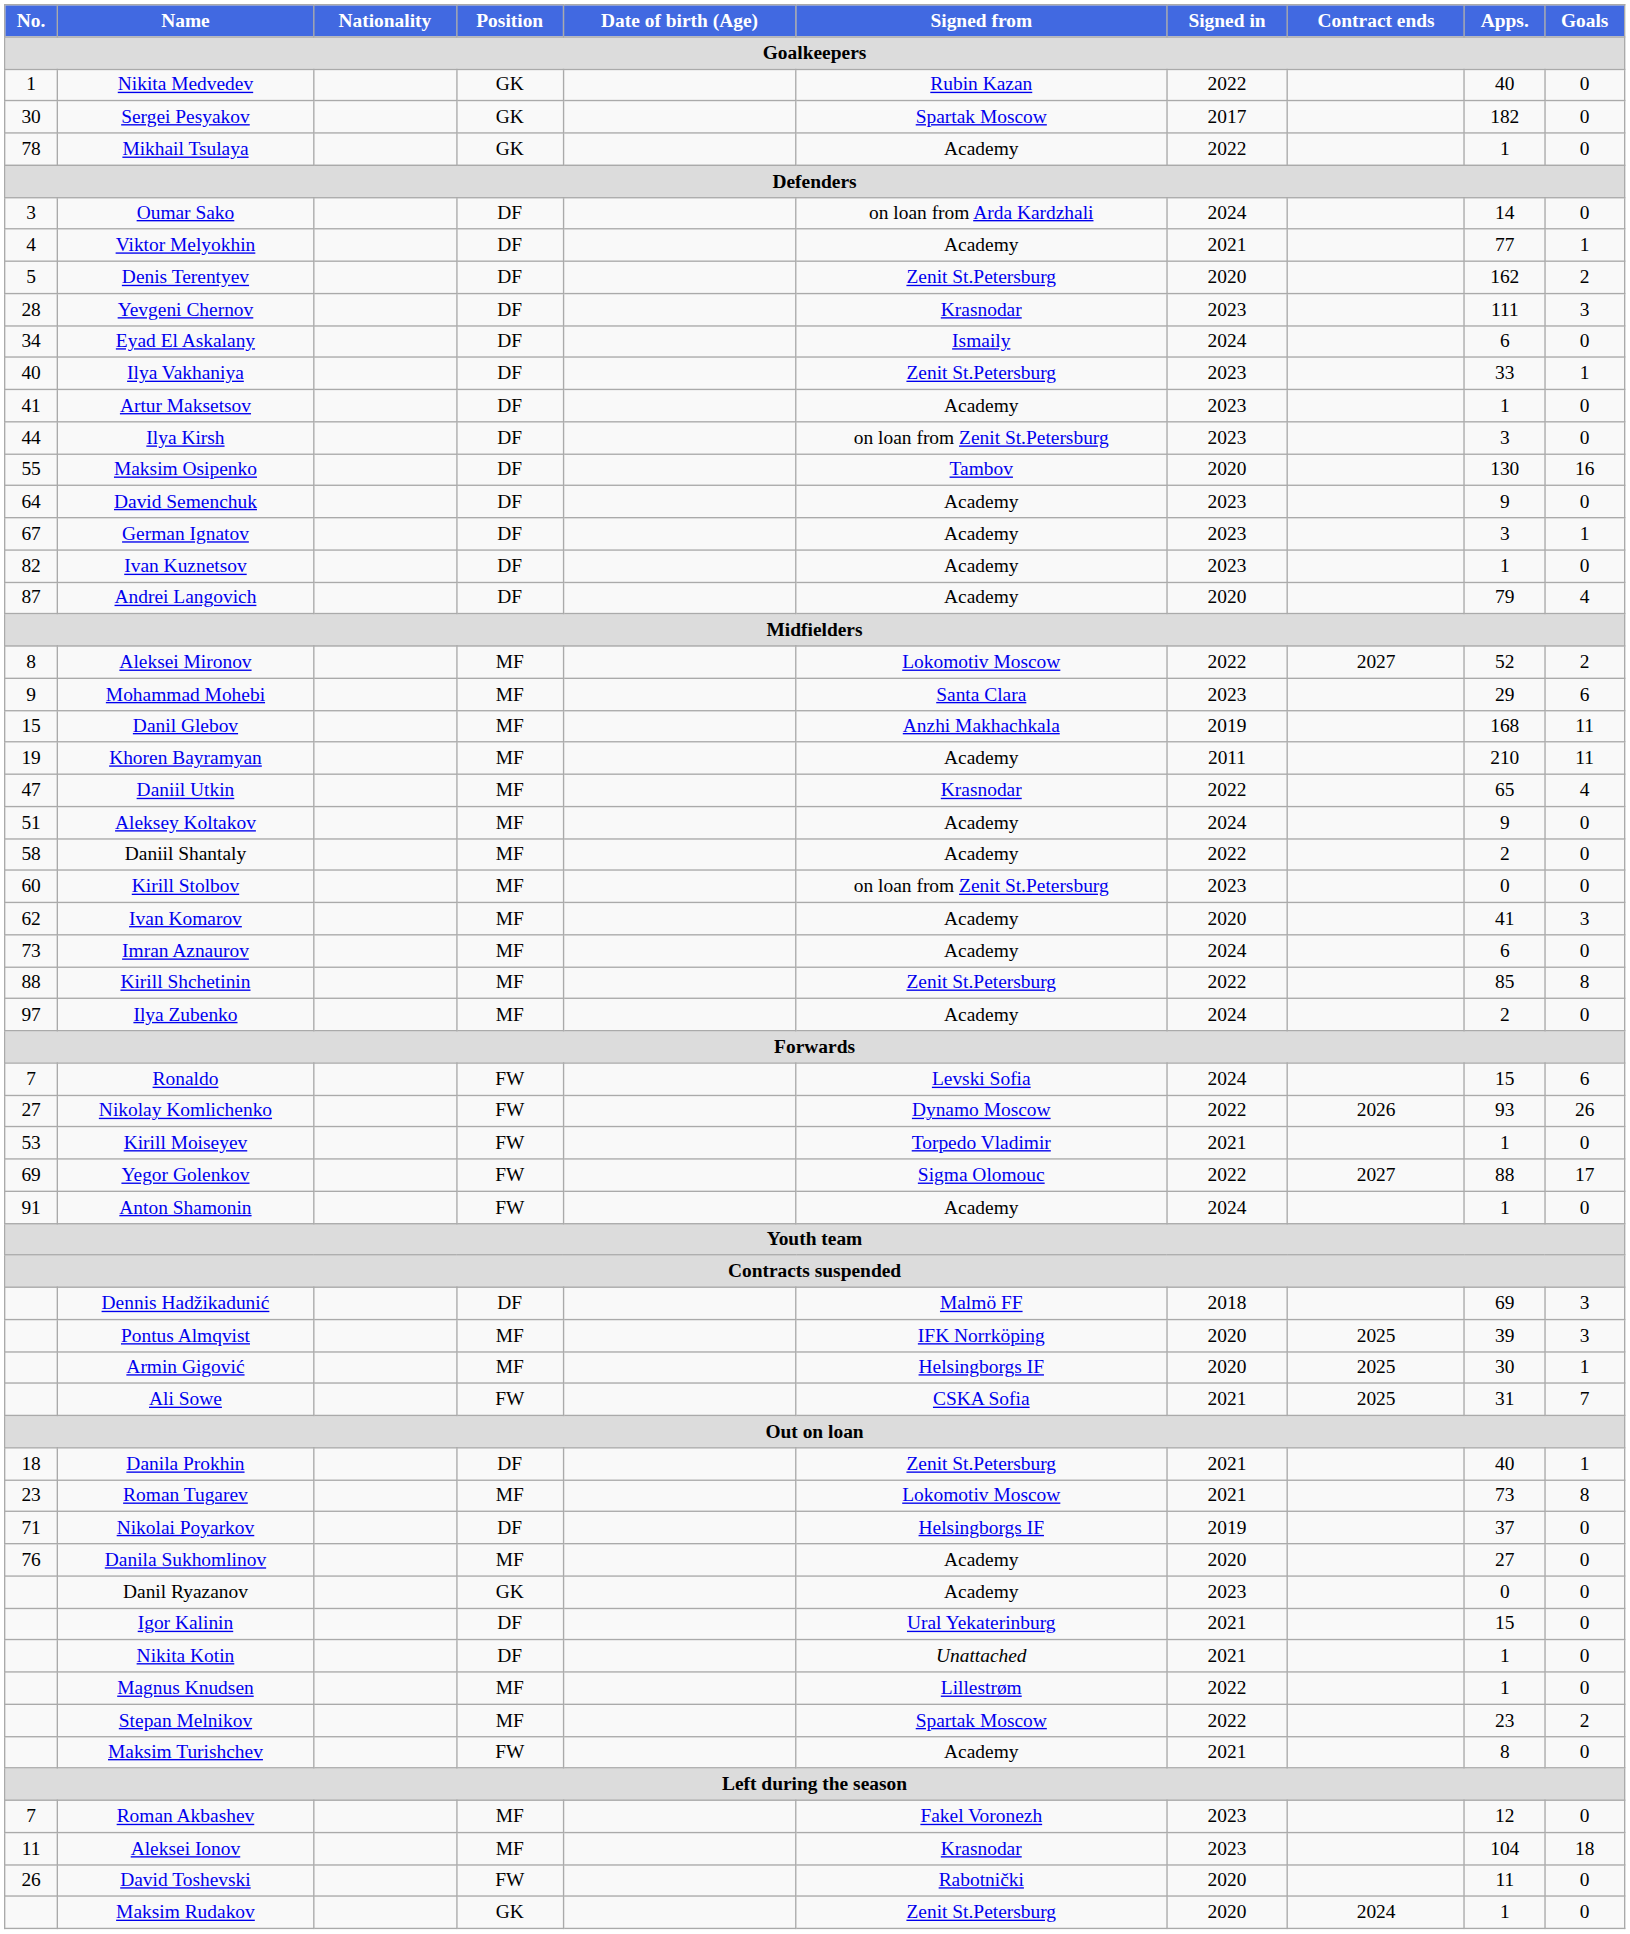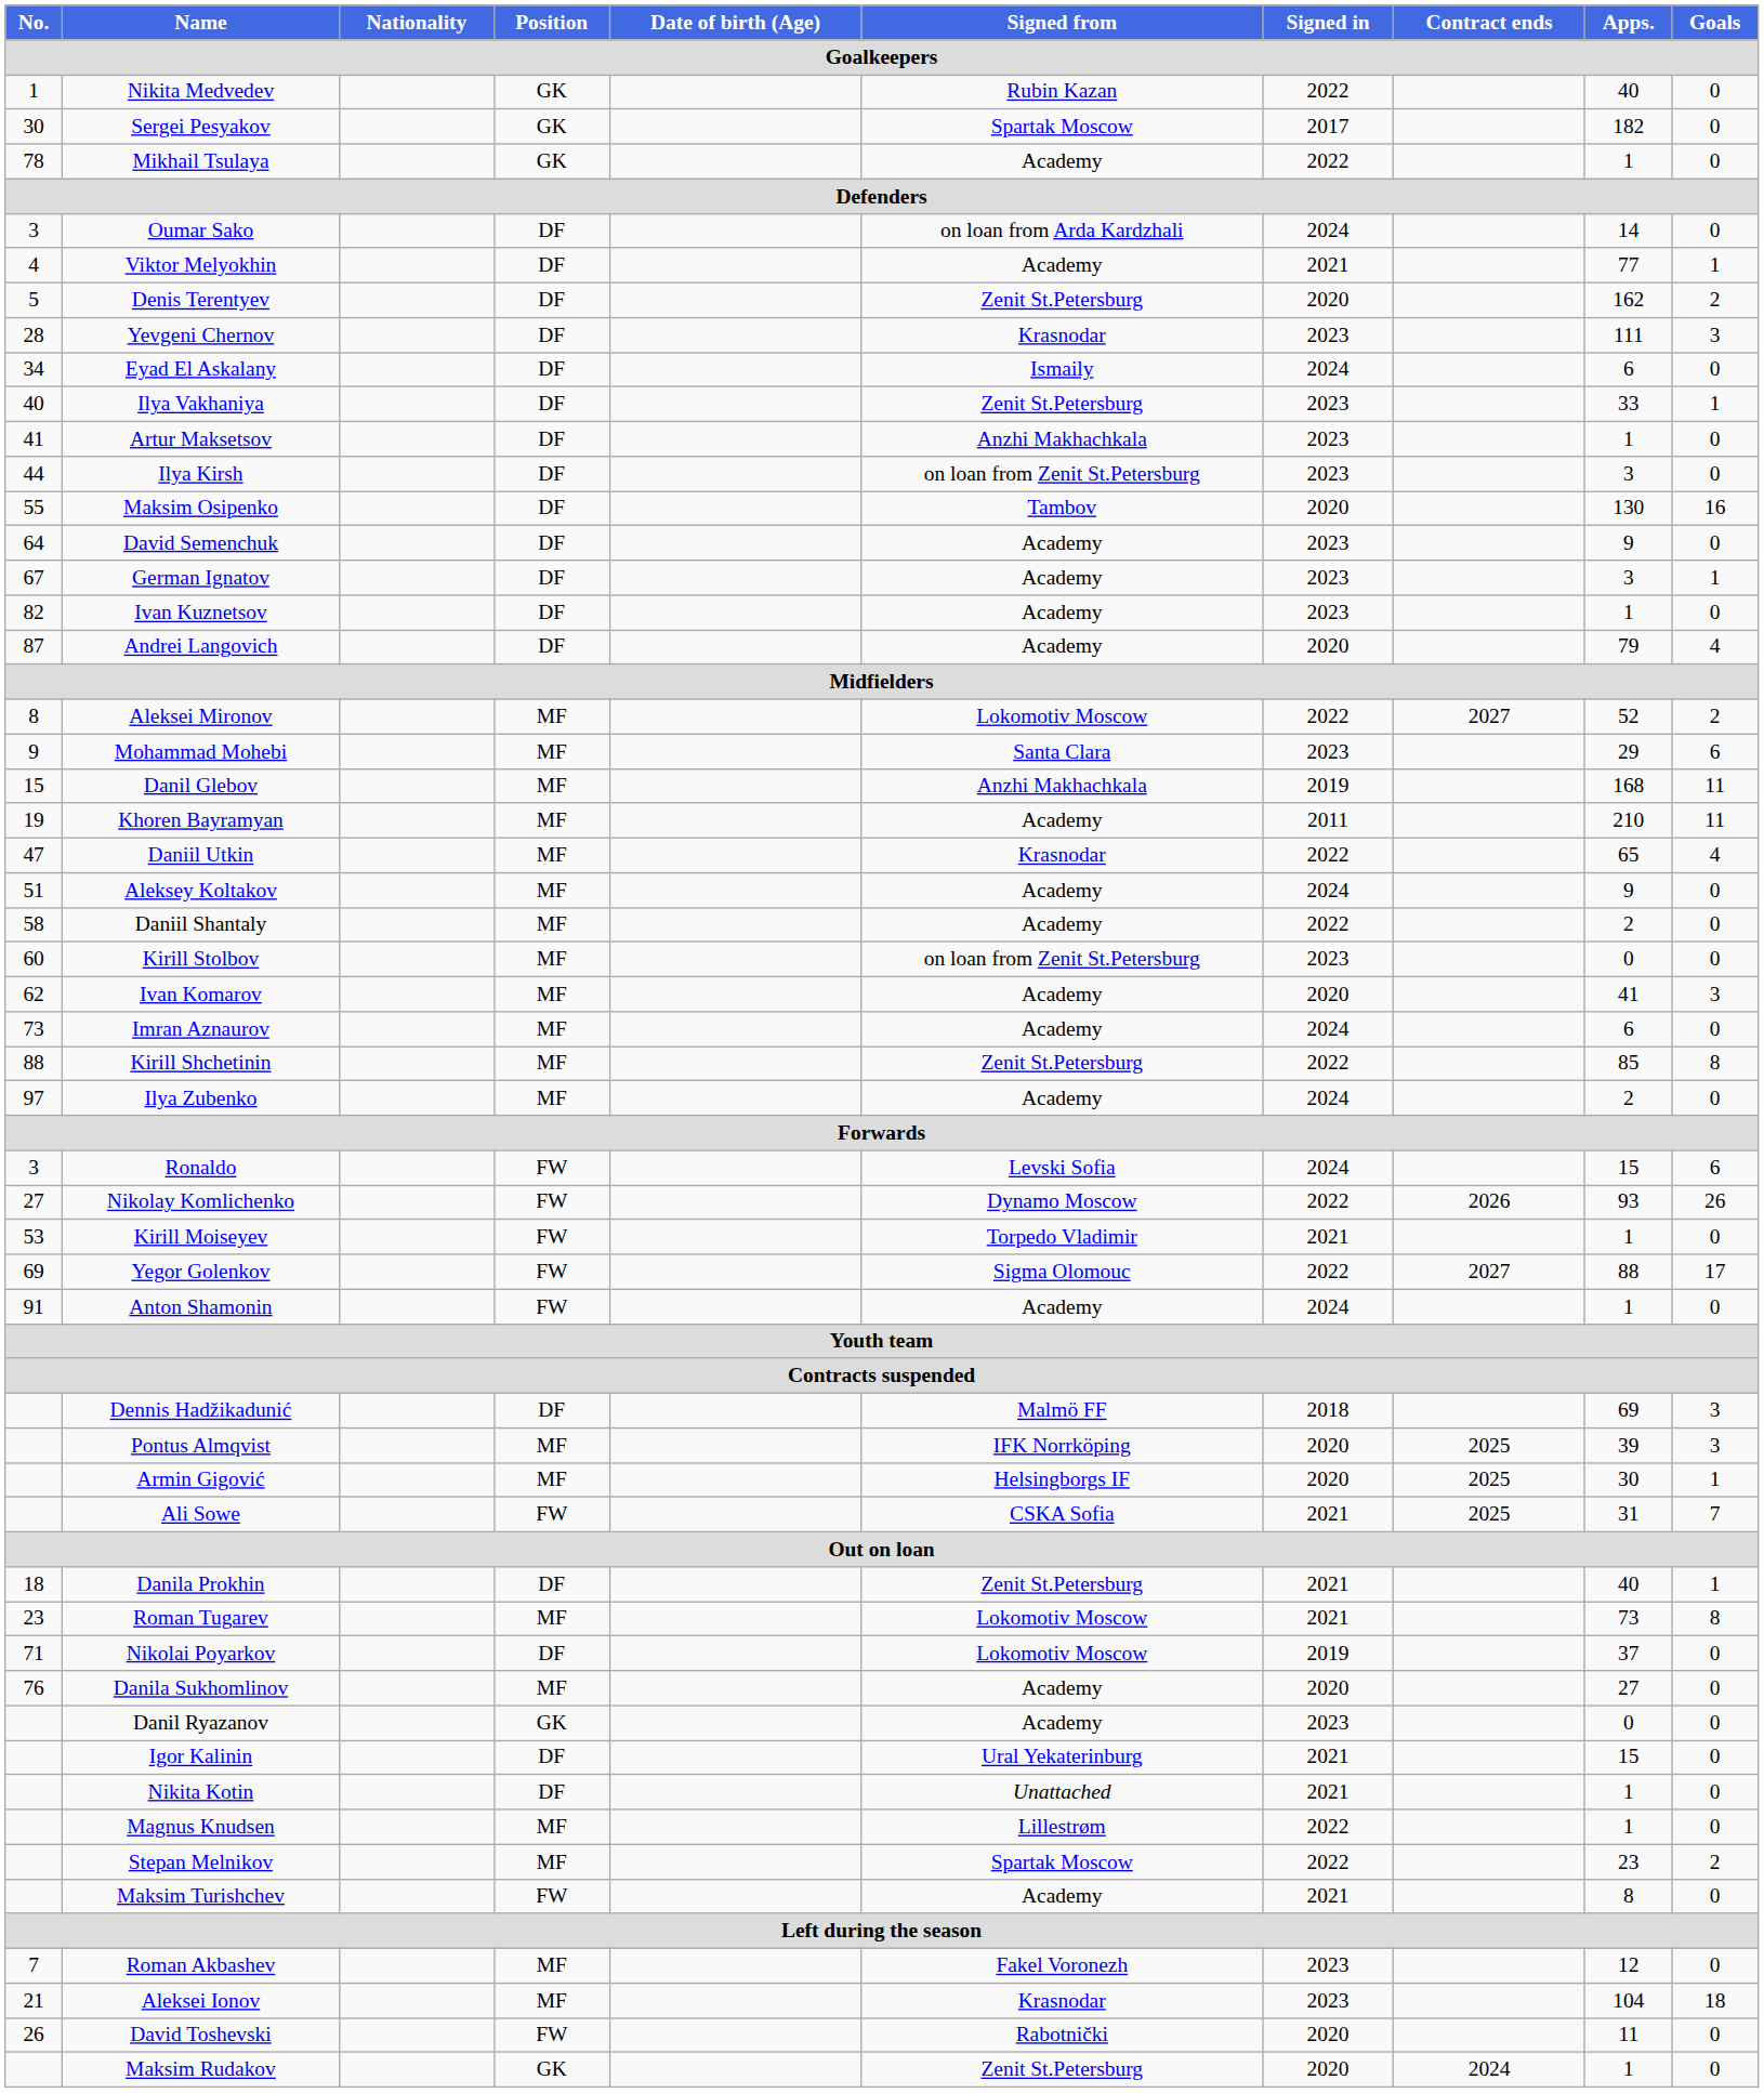Artur Maksetsov | Signed from: Academy -> Anzhi Makhachkala
Ronaldo | No.: 7 -> 3
Nikolai Poyarkov | Signed from: Helsingborgs IF -> Lokomotiv Moscow
Aleksei Ionov | No.: 11 -> 21
